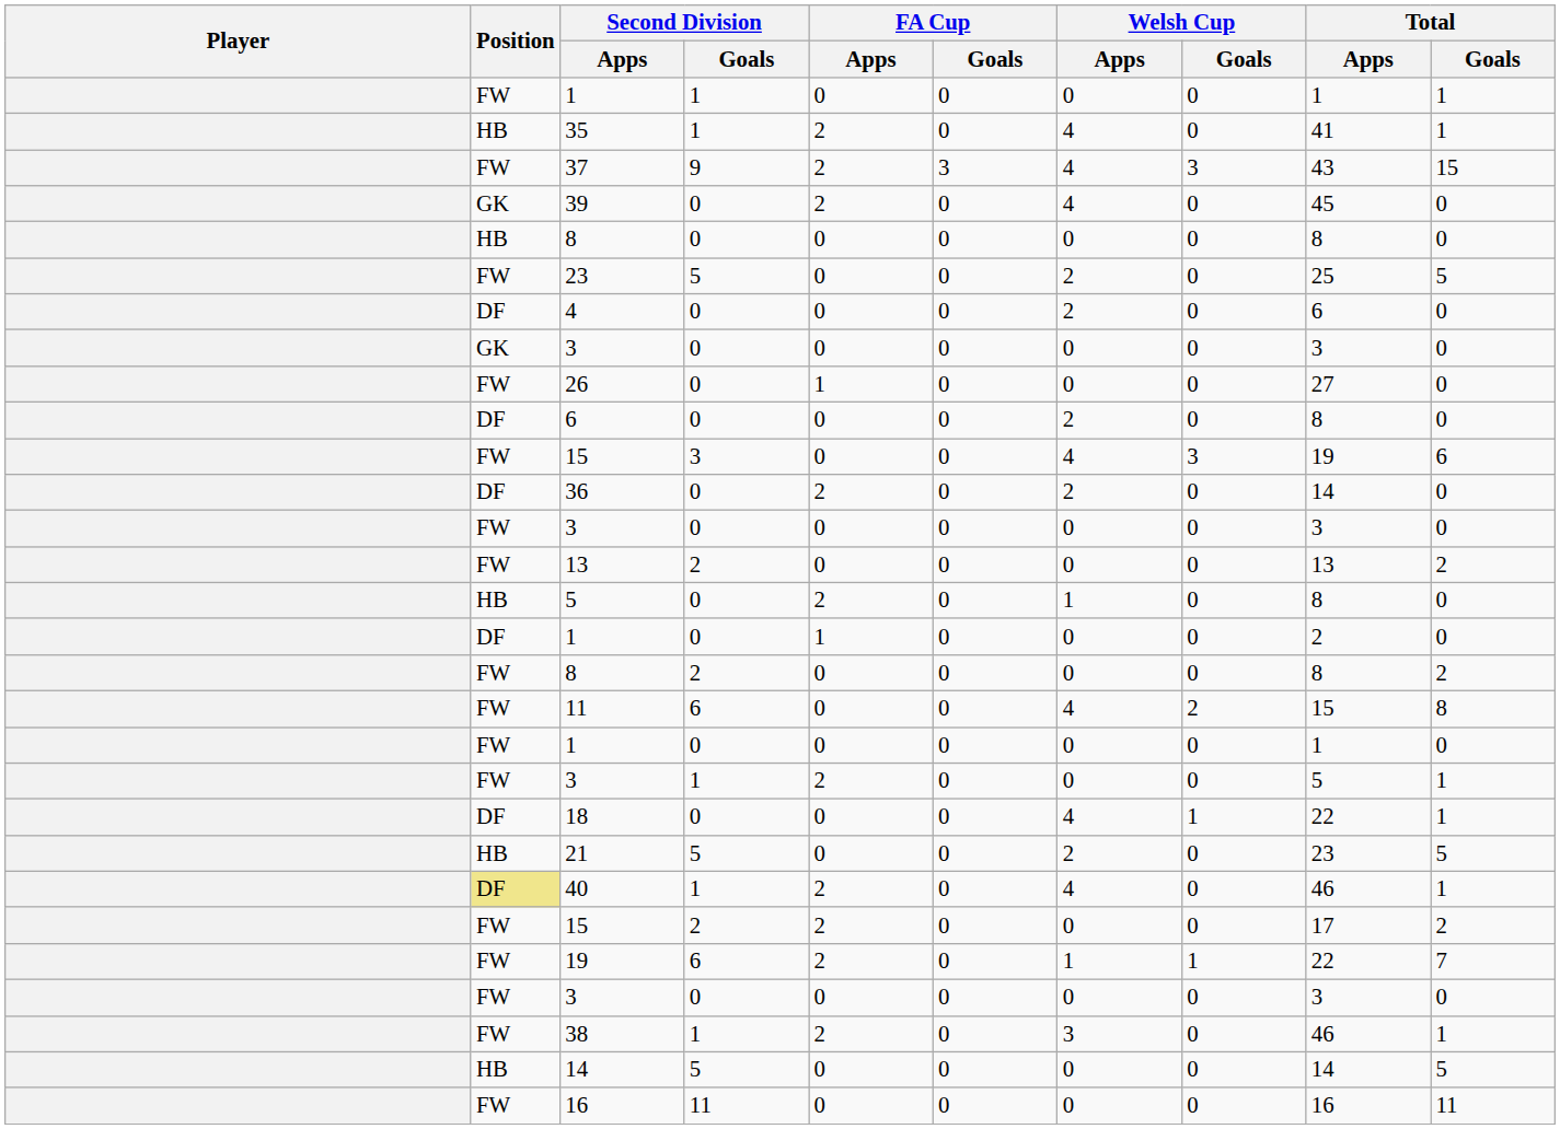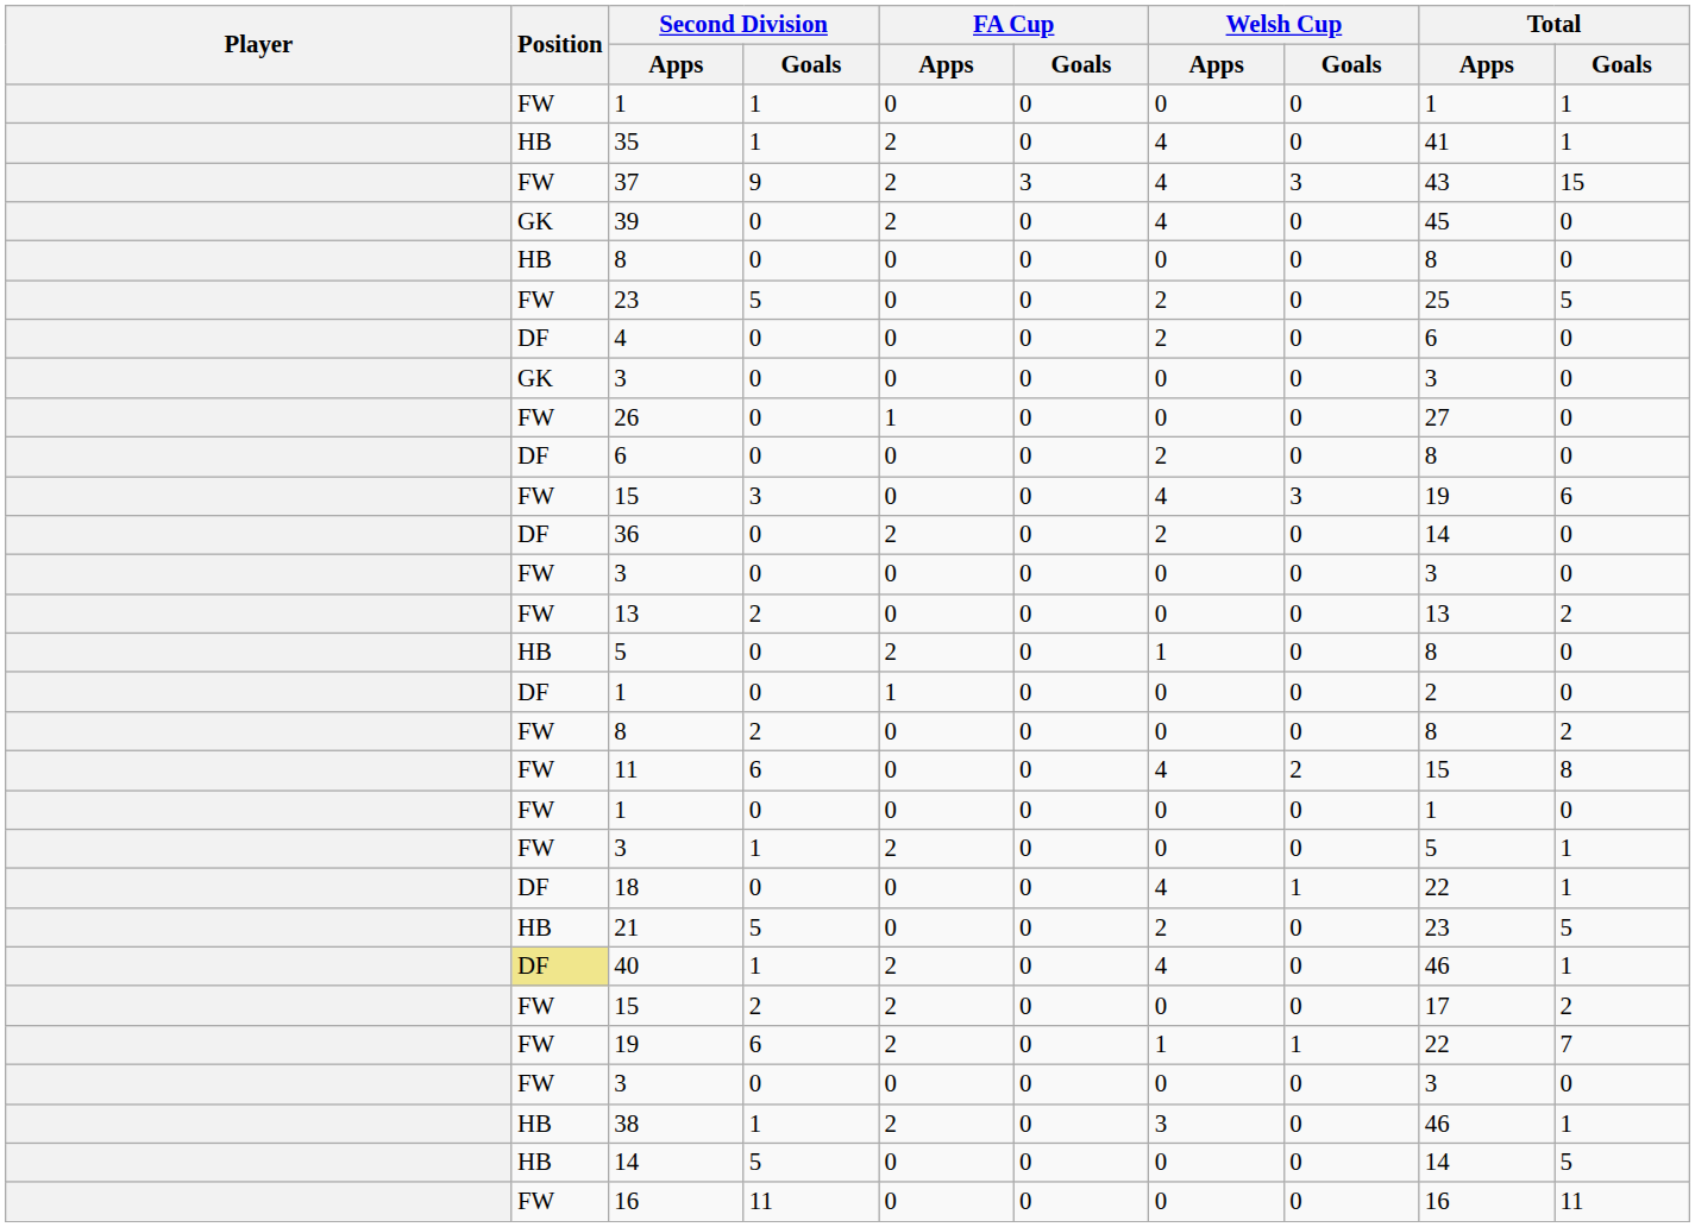38 | Position: FW -> HB
